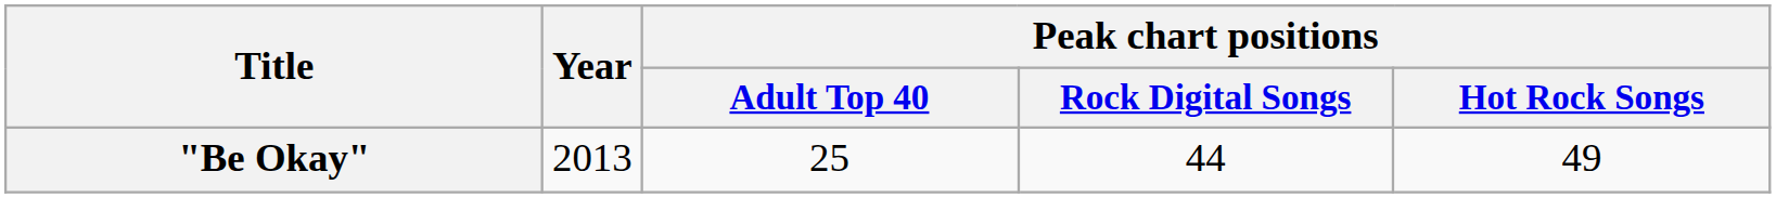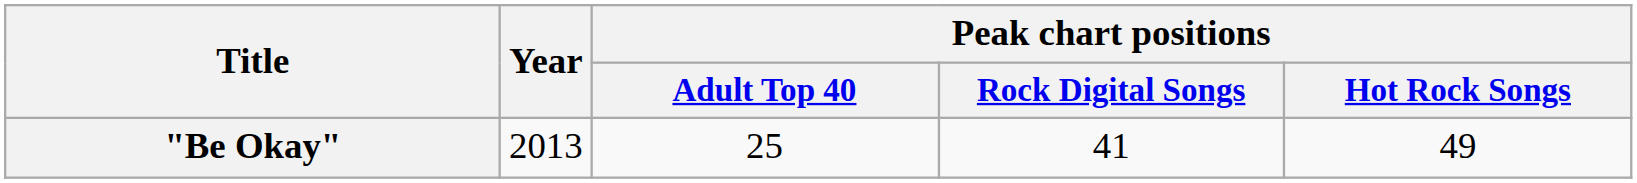"Be Okay" | Peak chart positions / Rock Digital Songs: 44 -> 41
